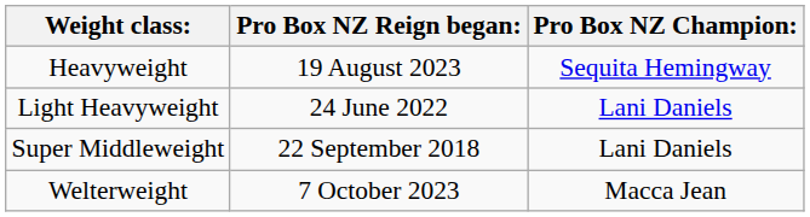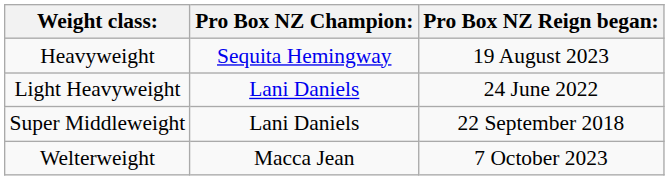columns swapped: Pro Box NZ Champion: <-> Pro Box NZ Reign began:
